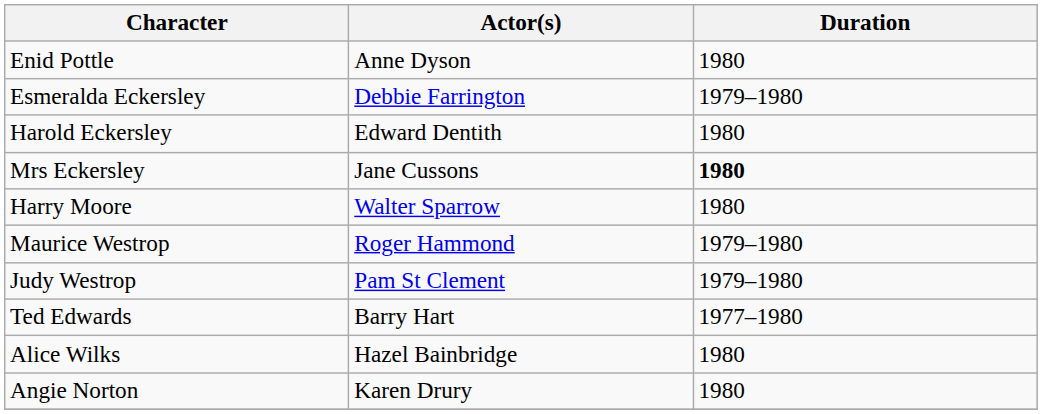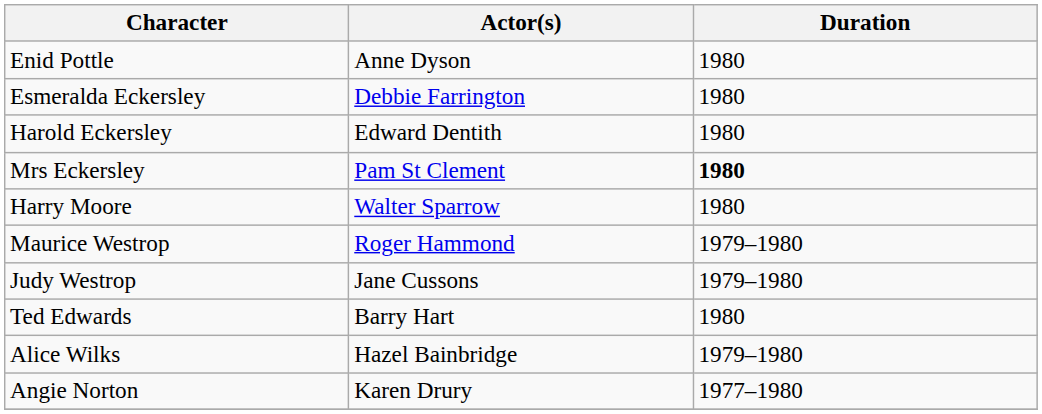Esmeralda Eckersley | Duration: 1979–1980 -> 1980
Mrs Eckersley | Actor(s): Jane Cussons -> Pam St Clement
Judy Westrop | Actor(s): Pam St Clement -> Jane Cussons
Ted Edwards | Duration: 1977–1980 -> 1980
Alice Wilks | Duration: 1980 -> 1979–1980
Angie Norton | Duration: 1980 -> 1977–1980
